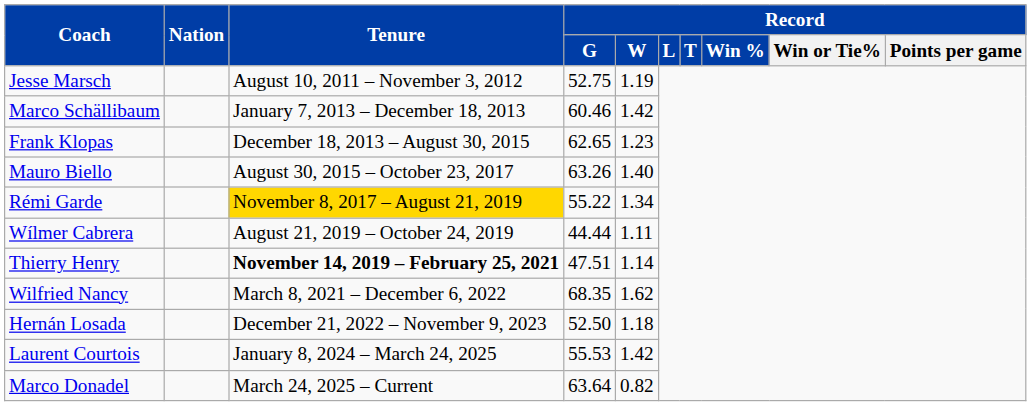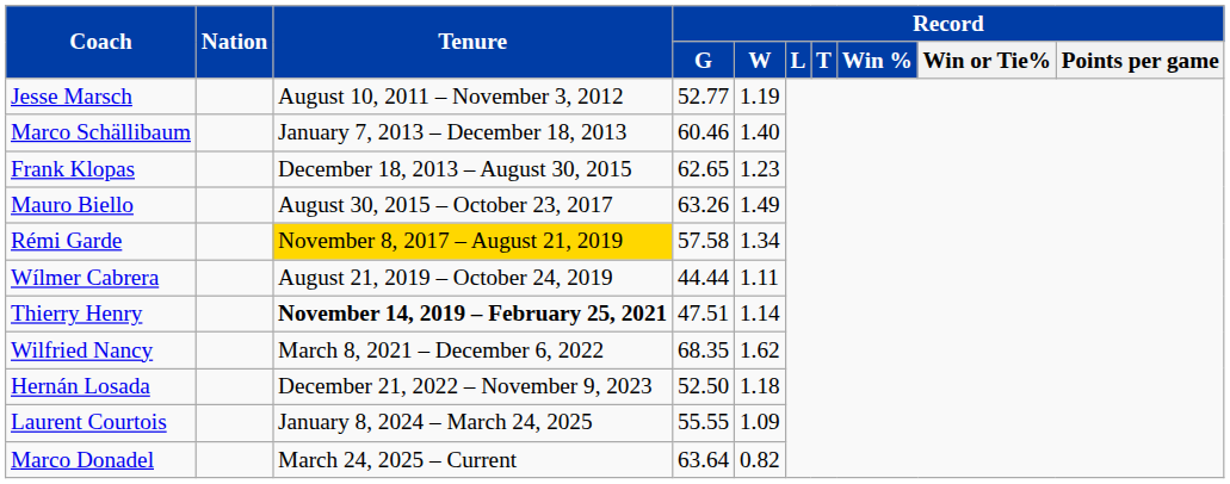Jesse Marsch | Record / G: 52.75 -> 52.77
Marco Schällibaum | Record / W: 1.42 -> 1.40
Mauro Biello | Record / W: 1.40 -> 1.49
Rémi Garde | Record / G: 55.22 -> 57.58
Laurent Courtois | Record / G: 55.53 -> 55.55
Laurent Courtois | Record / W: 1.42 -> 1.09
